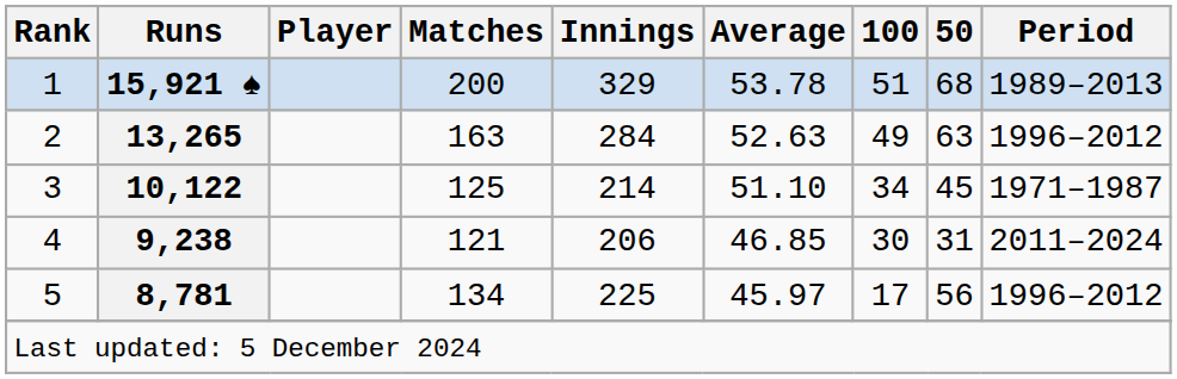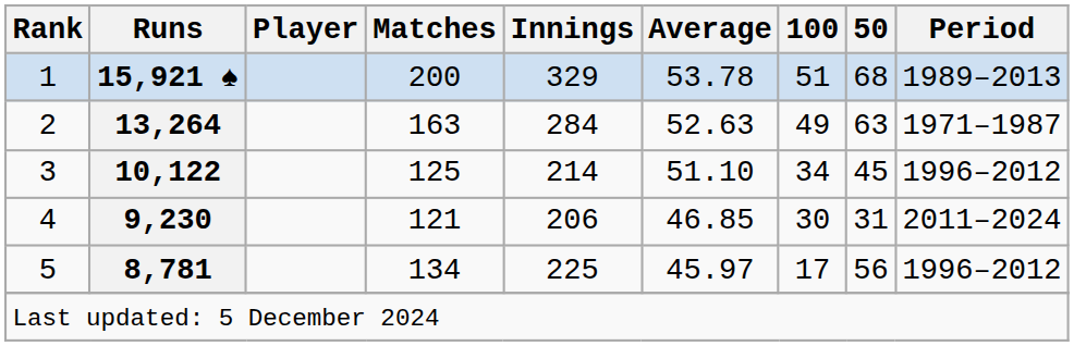2 | Runs: 13,265 -> 13,264
2 | Period: 1996–2012 -> 1971–1987
3 | Period: 1971–1987 -> 1996–2012
4 | Runs: 9,238 -> 9,230
